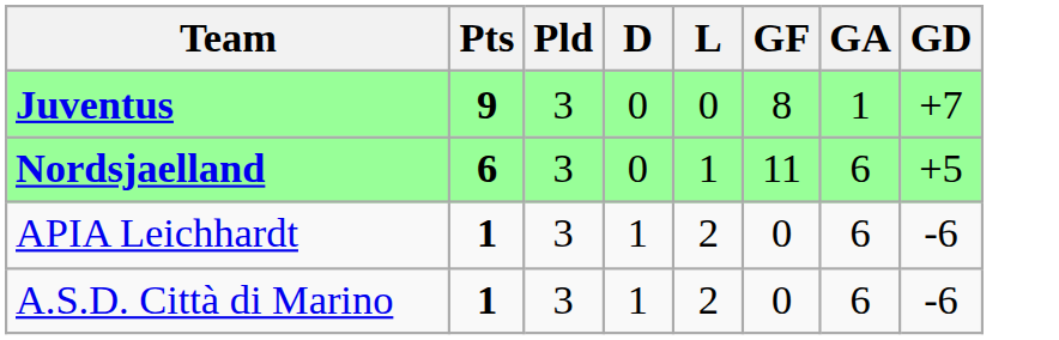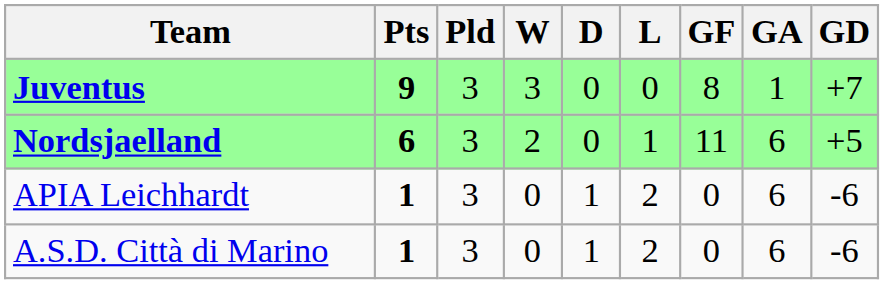+ column: W | 3 | 2 | 0 | 0
